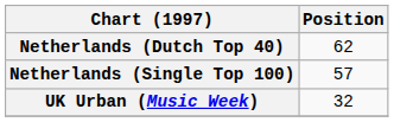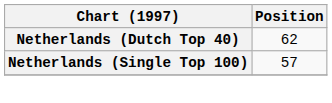- row: UK Urban (Music Week) | 32
